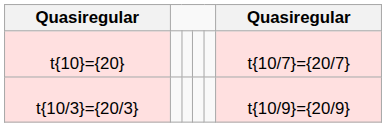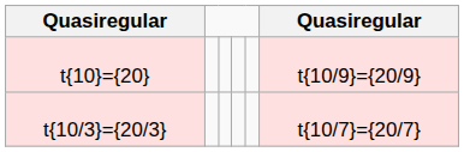t{10}={20} | column 6: t{10/7}={20/7} -> t{10/9}={20/9}
t{10/3}={20/3} | column 6: t{10/9}={20/9} -> t{10/7}={20/7}
